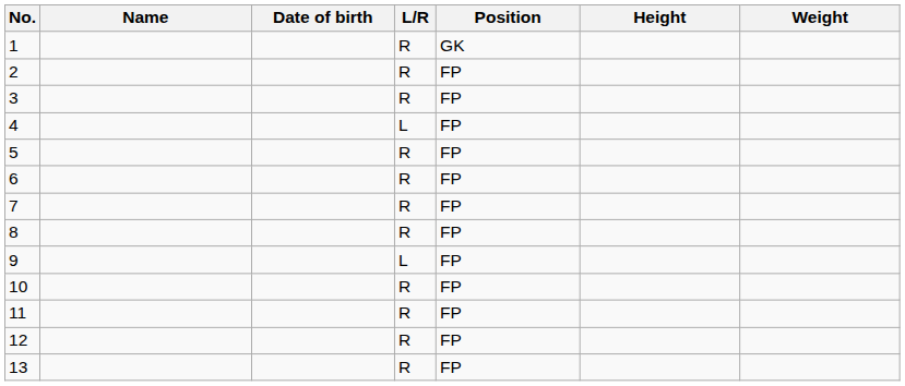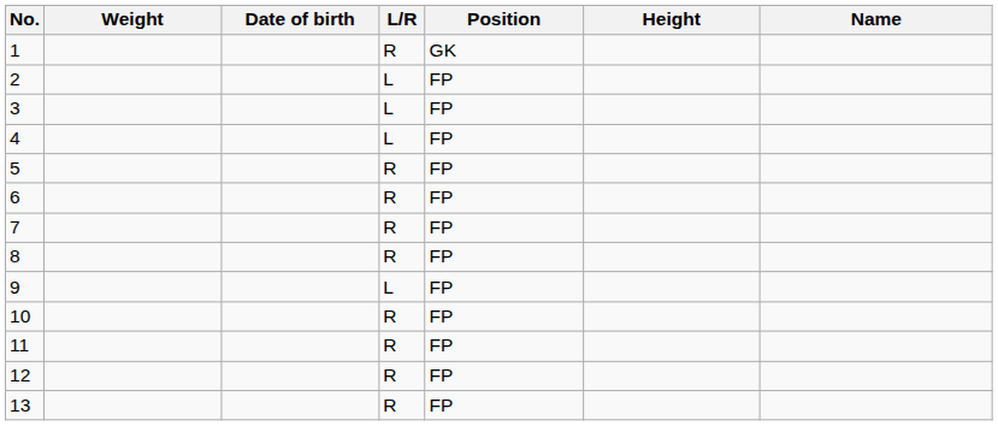columns swapped: Name <-> Weight
2 | L/R: R -> L
3 | L/R: R -> L
